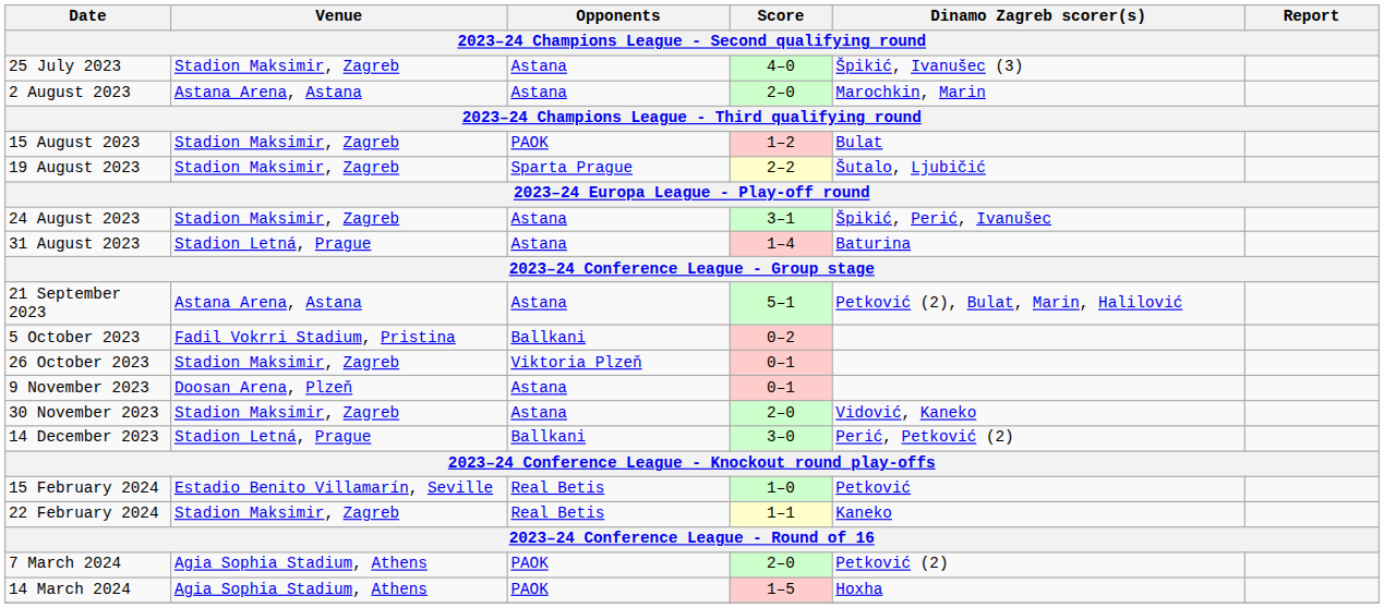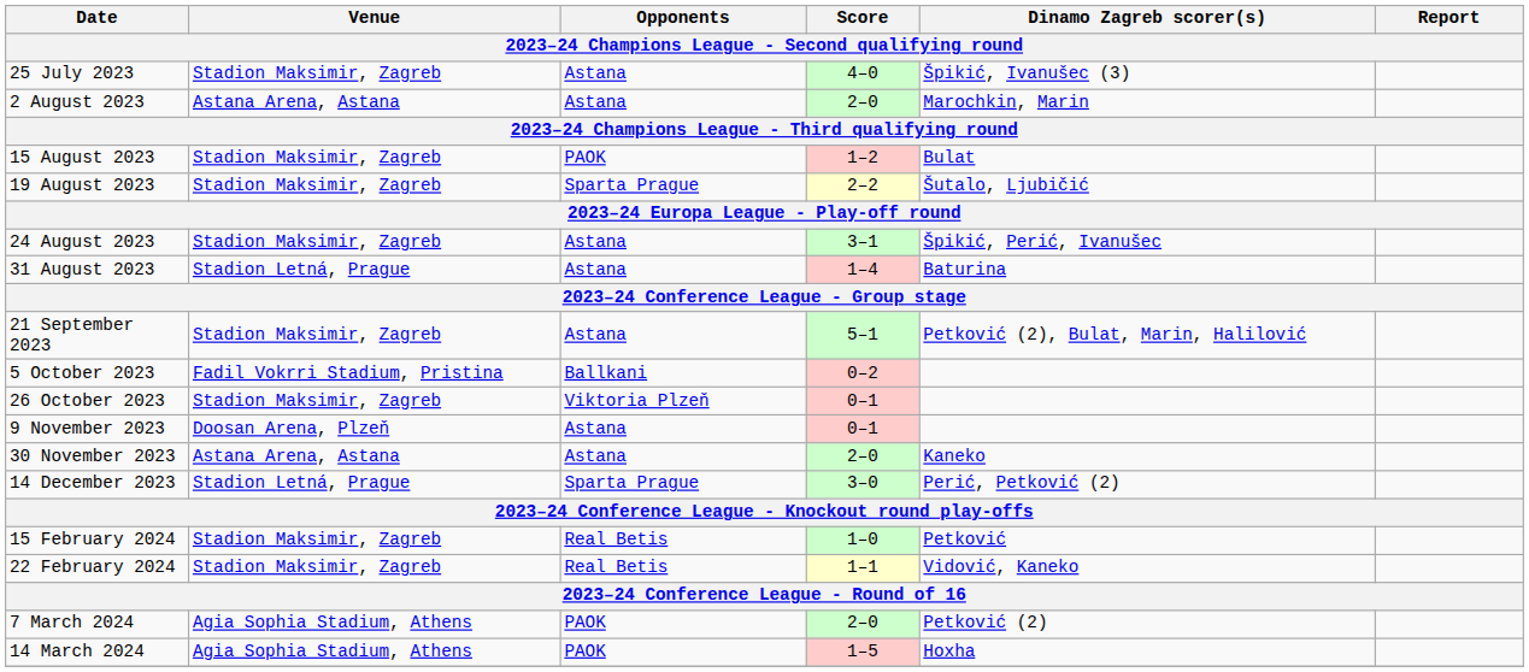21 September 2023 | Venue: Astana Arena, Astana -> Stadion Maksimir, Zagreb
30 November 2023 | Venue: Stadion Maksimir, Zagreb -> Astana Arena, Astana
30 November 2023 | Dinamo Zagreb scorer(s): Vidović, Kaneko -> Kaneko
14 December 2023 | Opponents: Ballkani -> Sparta Prague
15 February 2024 | Venue: Estadio Benito Villamarín, Seville -> Stadion Maksimir, Zagreb
22 February 2024 | Dinamo Zagreb scorer(s): Kaneko -> Vidović, Kaneko
